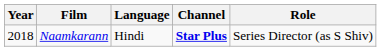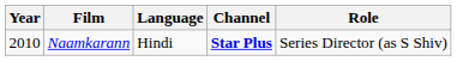Naamkarann | Year: 2018 -> 2010
